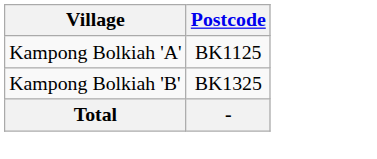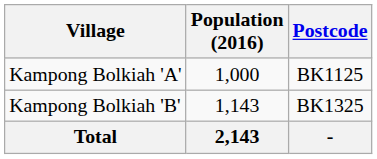+ column: Population (2016) | 1,000 | 1,143 | 2,143
